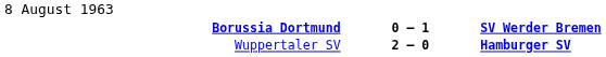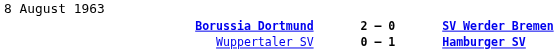Borussia Dortmund | column 2: 0 – 1 -> 2 – 0
Wuppertaler SV | column 2: 2 – 0 -> 0 – 1
